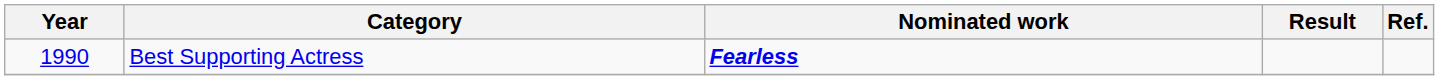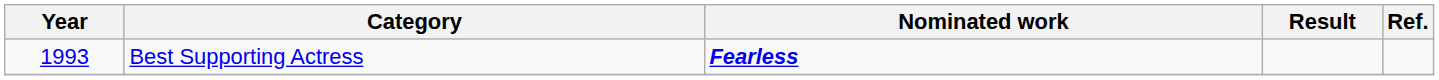Best Supporting Actress | Year: 1990 -> 1993
